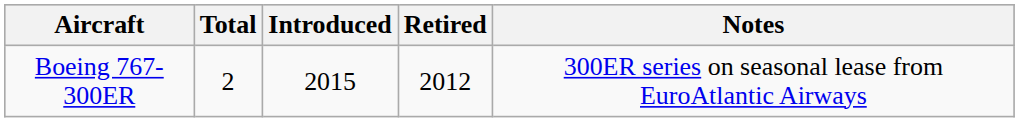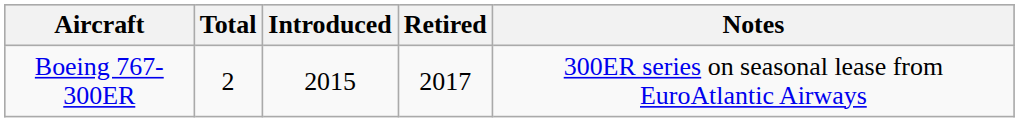Boeing 767-300ER | Retired: 2012 -> 2017
